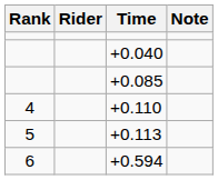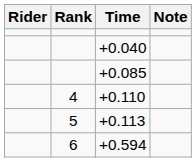columns swapped: Rank <-> Rider
